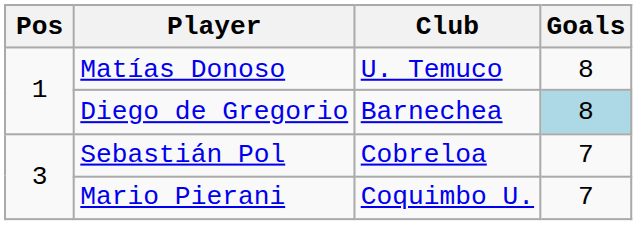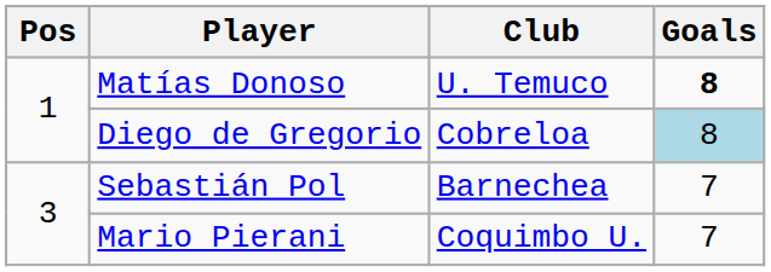Matías Donoso | Goals: normal -> bold
Diego de Gregorio | Club: Barnechea -> Cobreloa
Sebastián Pol | Club: Cobreloa -> Barnechea
